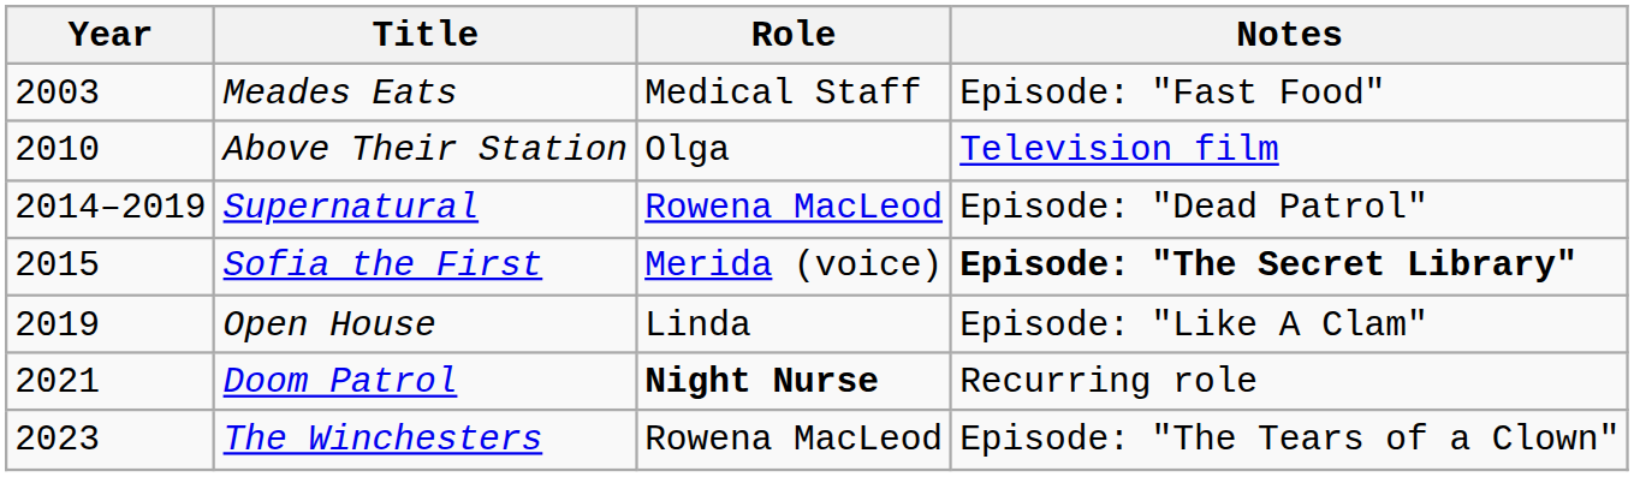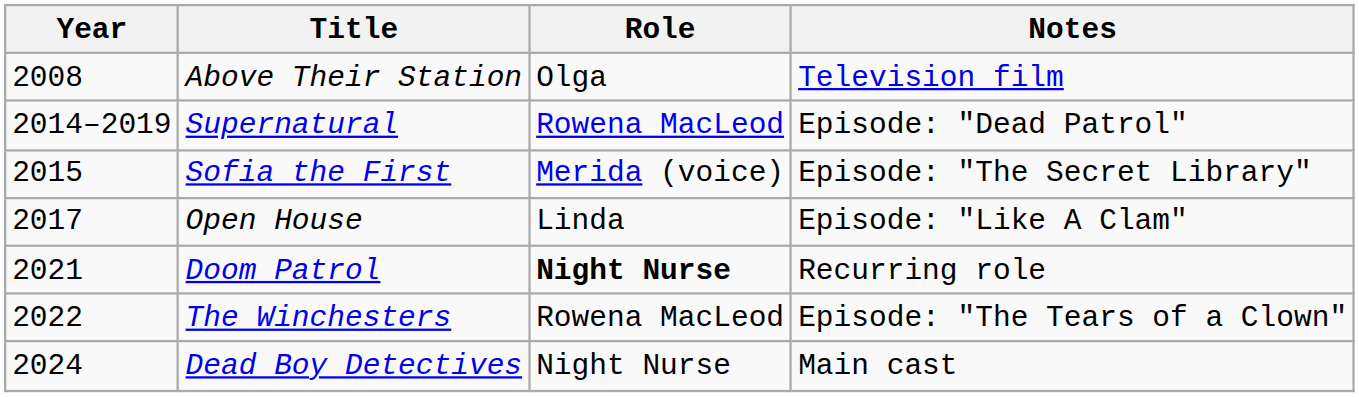- row: 2003 | Meades Eats | Medical Staff | Episode: "Fast Food"
Above Their Station | Year: 2010 -> 2008
Sofia the First | Notes: bold -> normal
Open House | Year: 2019 -> 2017
The Winchesters | Year: 2023 -> 2022
+ row: 2024 | Dead Boy Detectives | Night Nurse | Main cast
